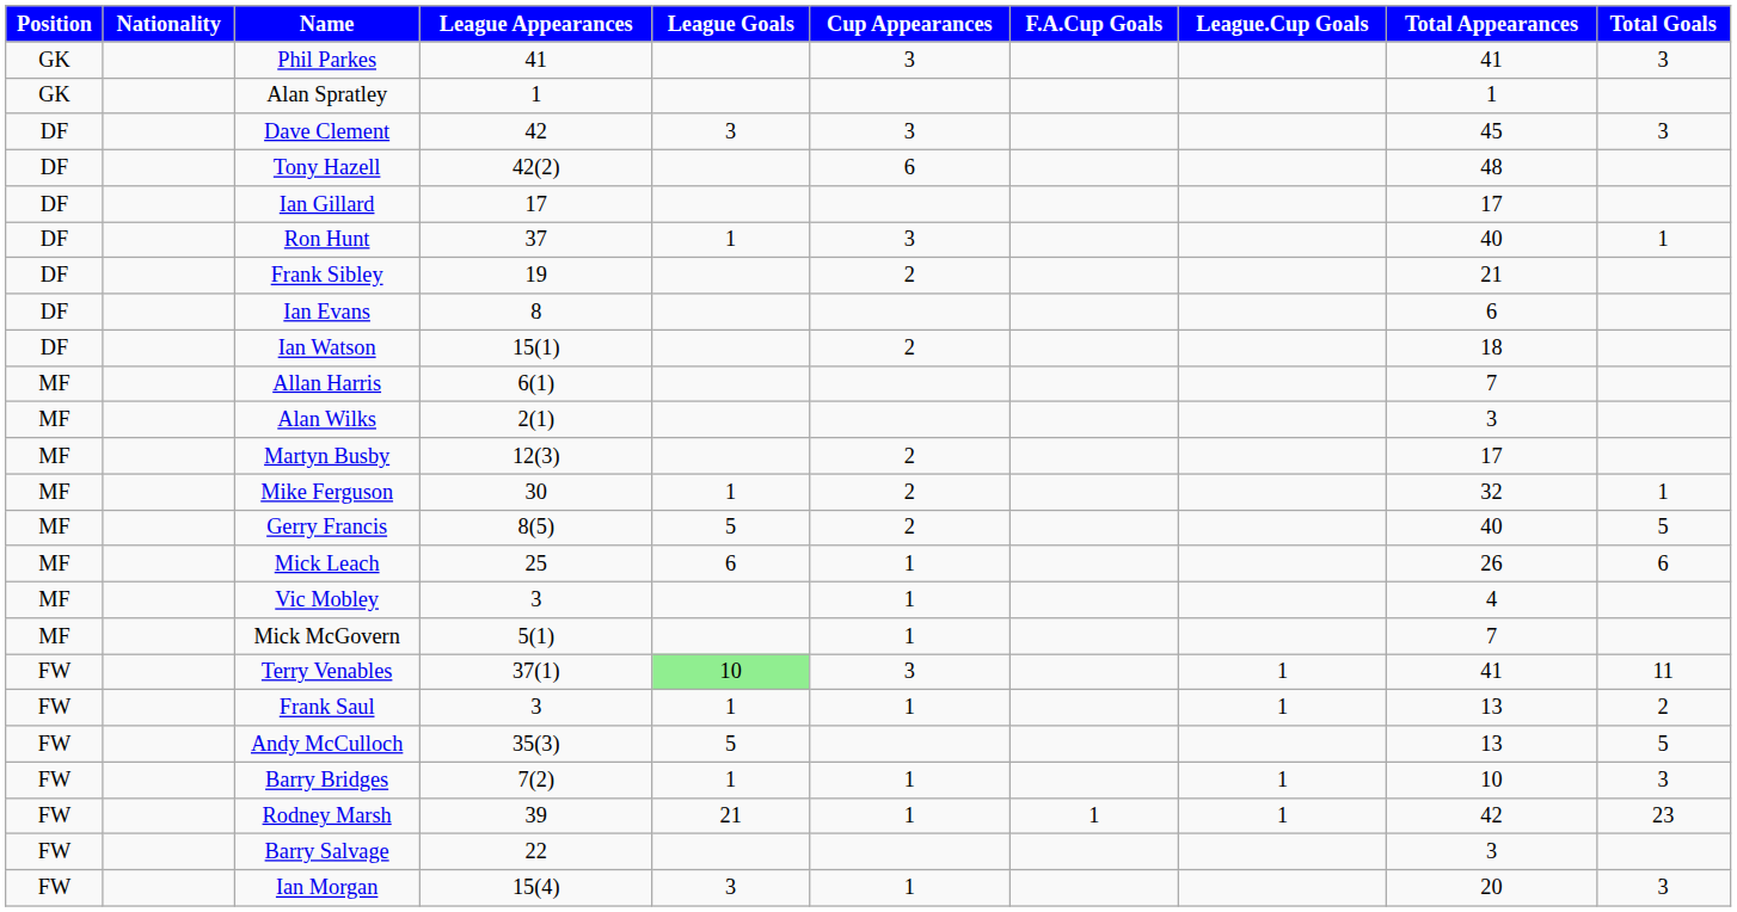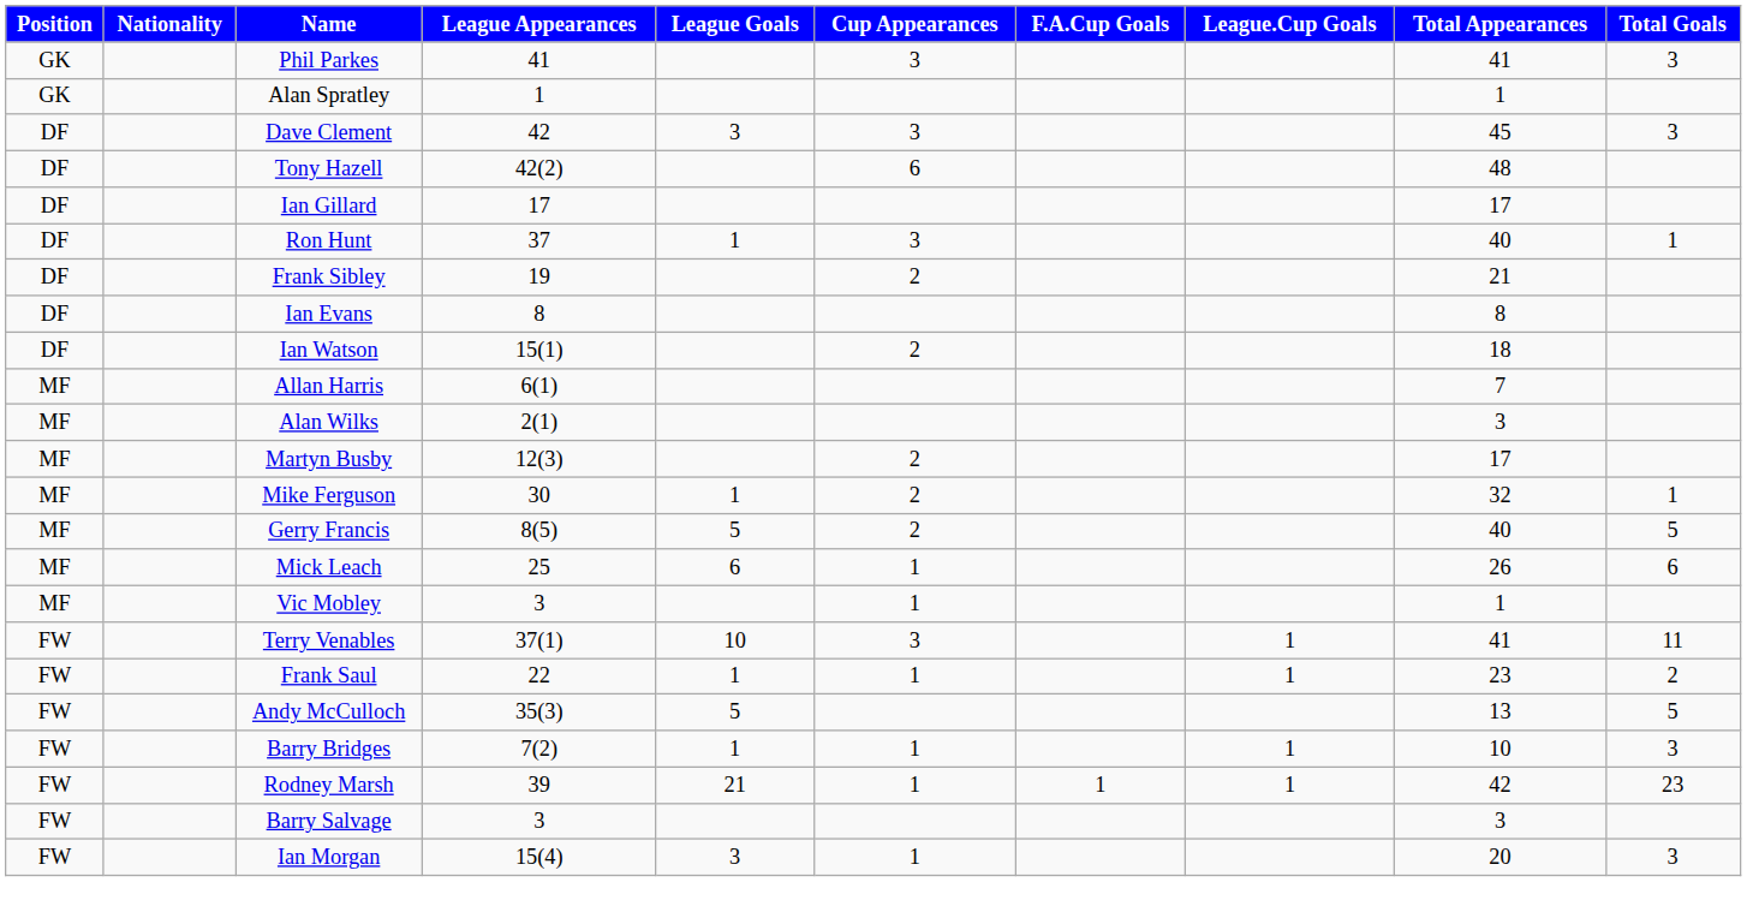Ian Evans | Total Appearances: 6 -> 8
Vic Mobley | Total Appearances: 4 -> 1
- row: MF | Mick McGovern | 5(1) | 1 | 7
Terry Venables | League Goals: lightgreen background -> no background
Frank Saul | League Appearances: 3 -> 22
Frank Saul | Total Appearances: 13 -> 23
Barry Salvage | League Appearances: 22 -> 3
